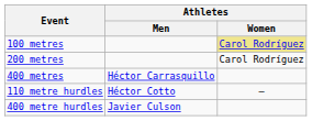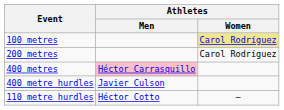400 metres | Athletes / Men: no background -> pink background
rows swapped: 110 metre hurdles <-> 400 metre hurdles
